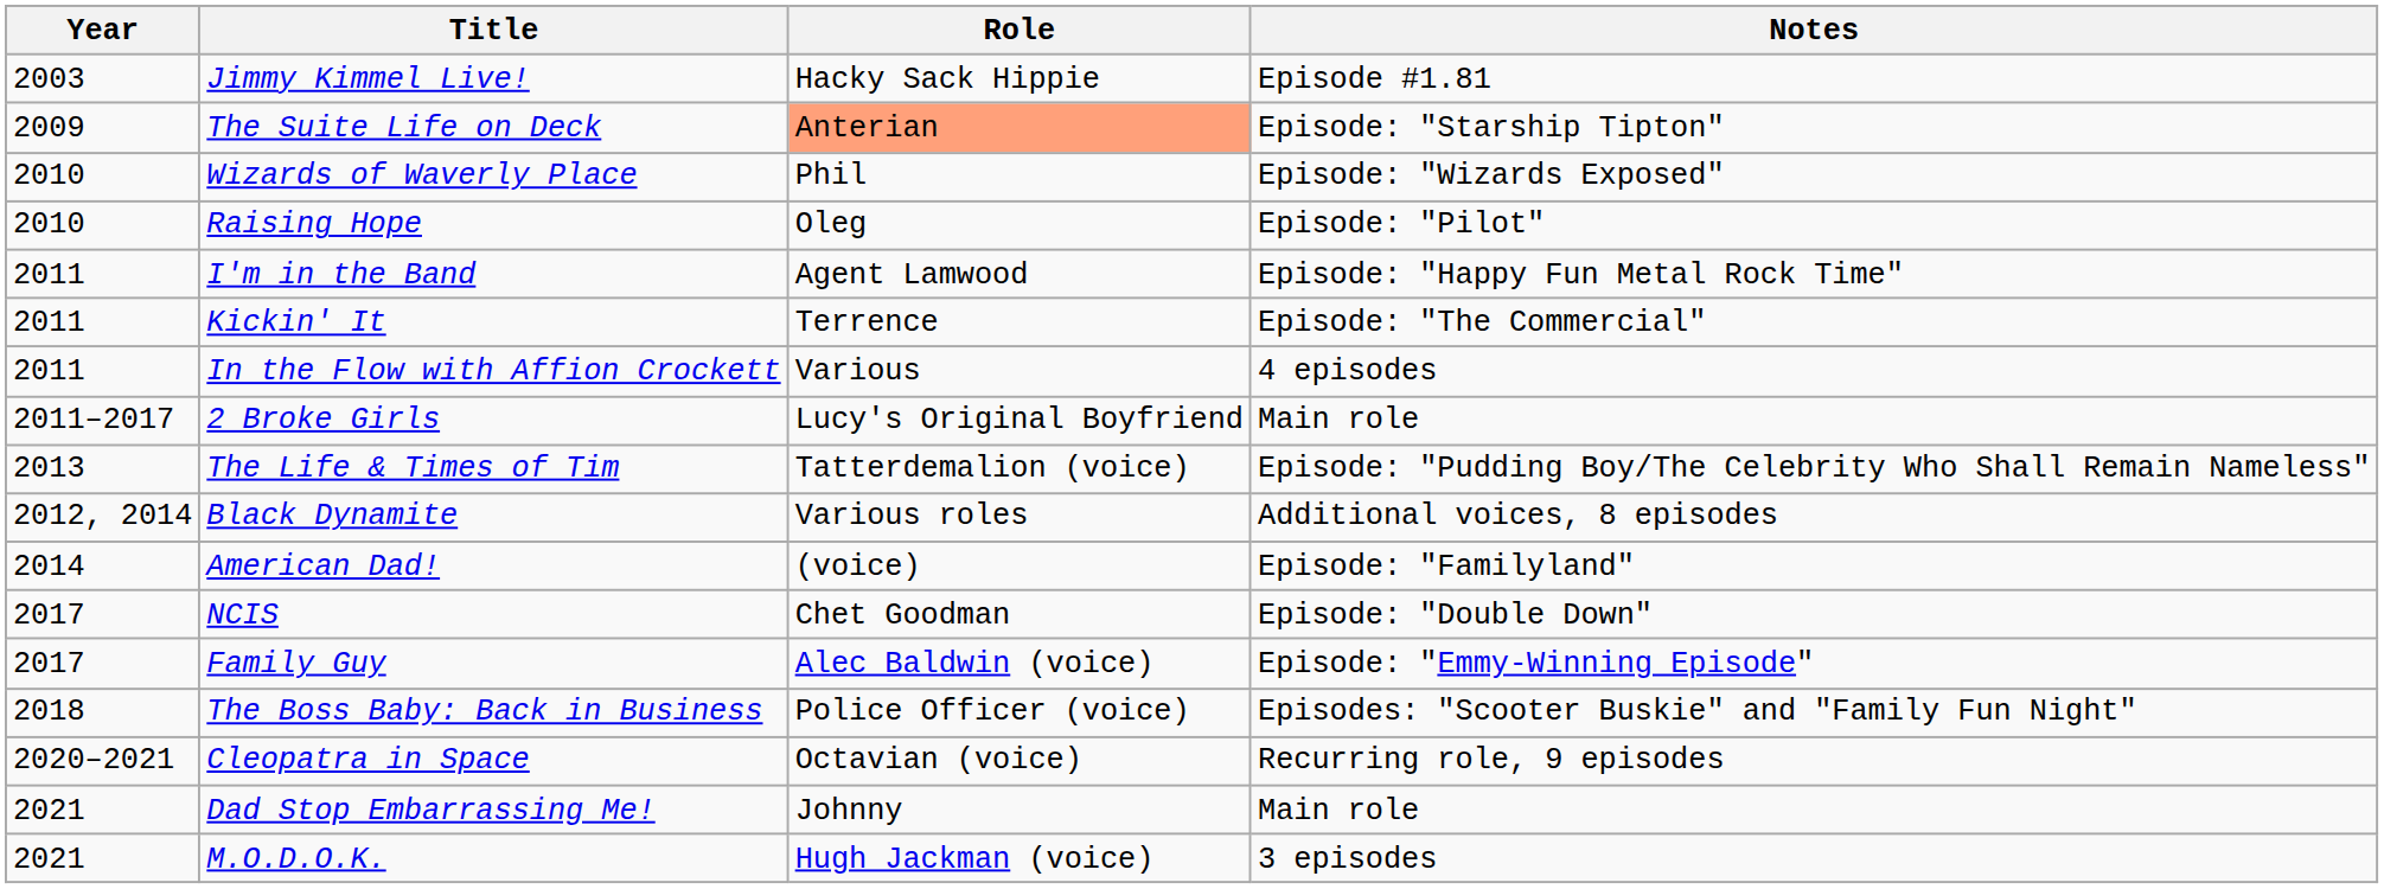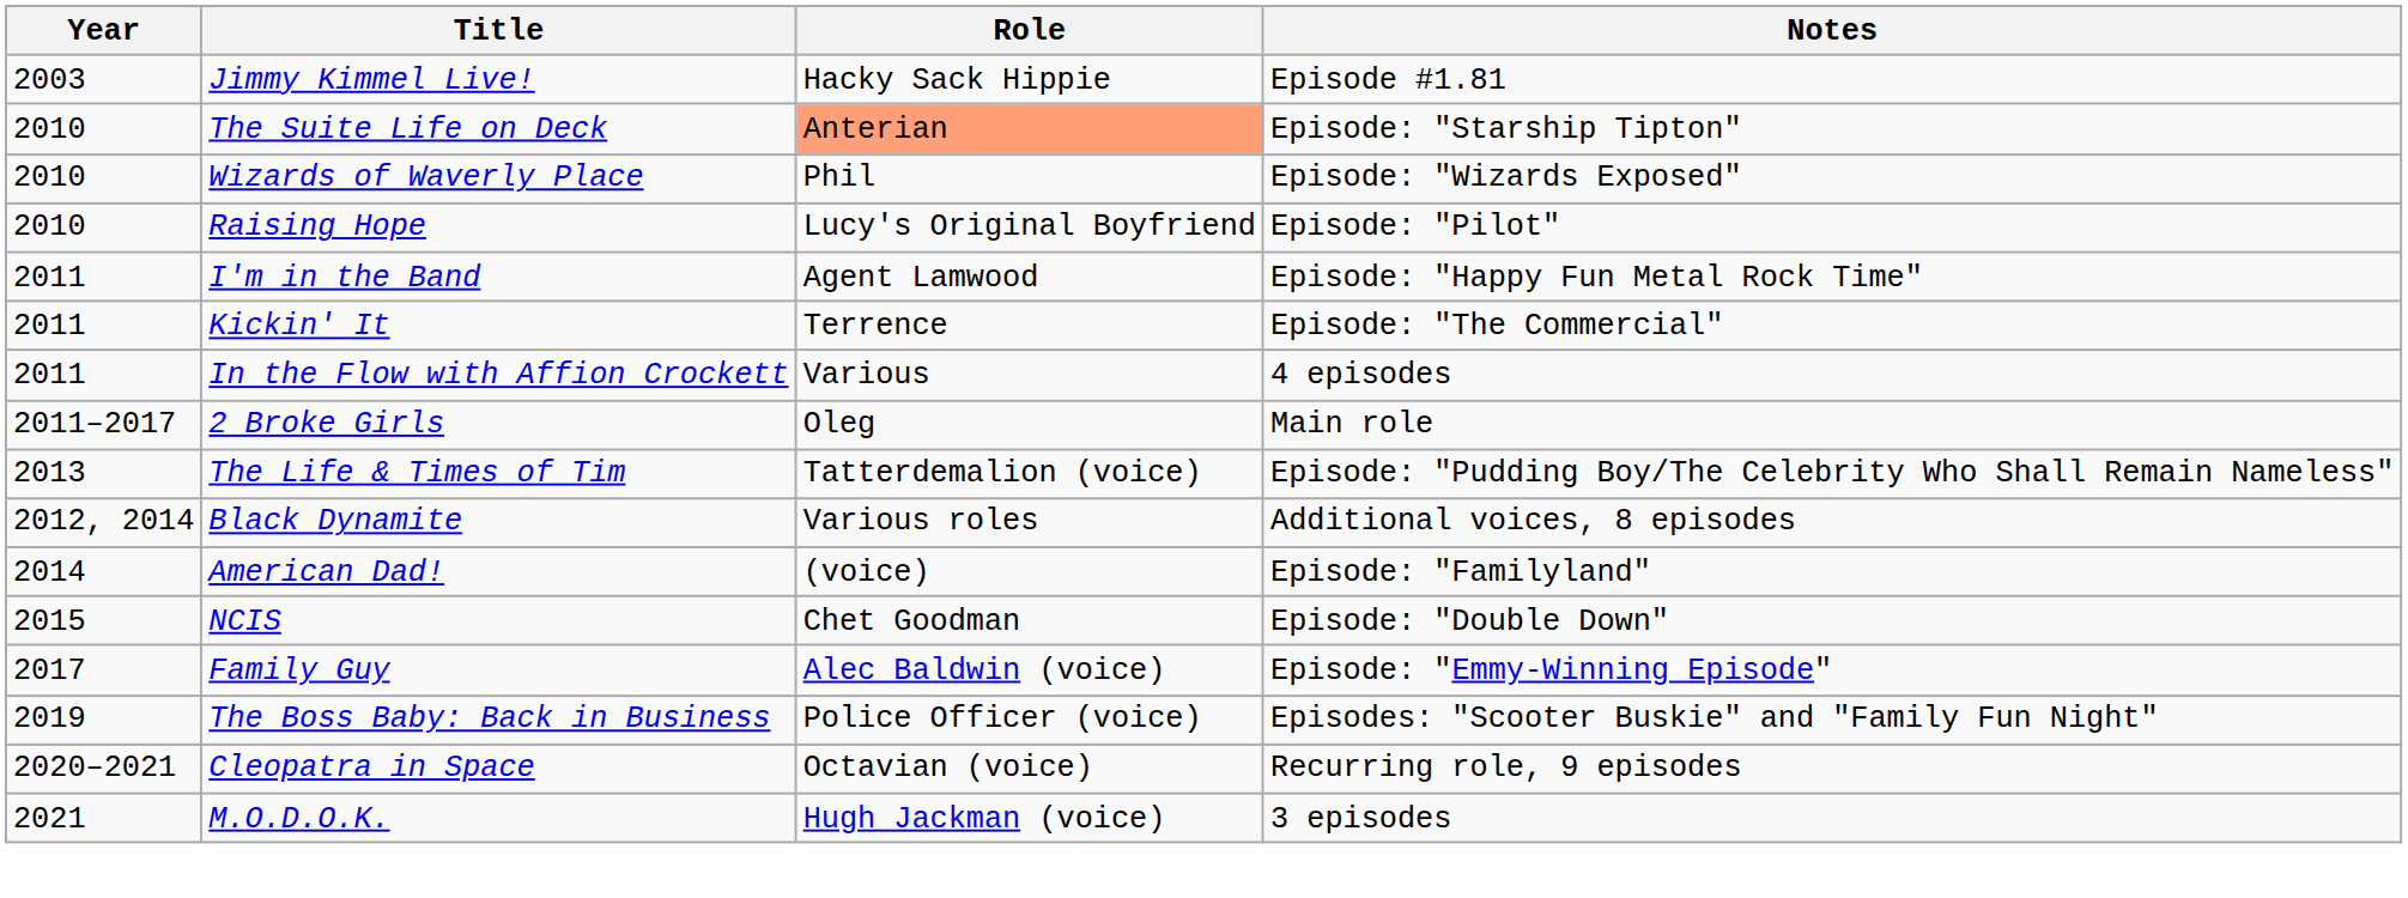The Suite Life on Deck | Year: 2009 -> 2010
Raising Hope | Role: Oleg -> Lucy's Original Boyfriend
2 Broke Girls | Role: Lucy's Original Boyfriend -> Oleg
NCIS | Year: 2017 -> 2015
The Boss Baby: Back in Business | Year: 2018 -> 2019
- row: 2021 | Dad Stop Embarrassing Me! | Johnny | Main role
